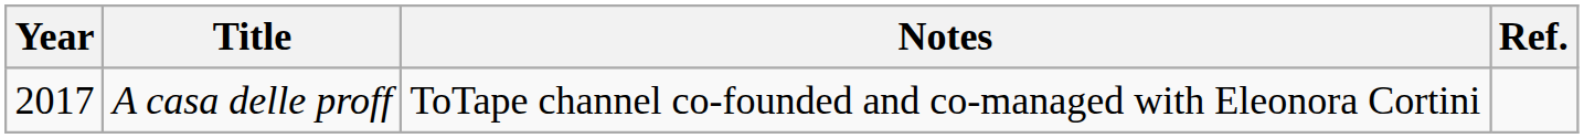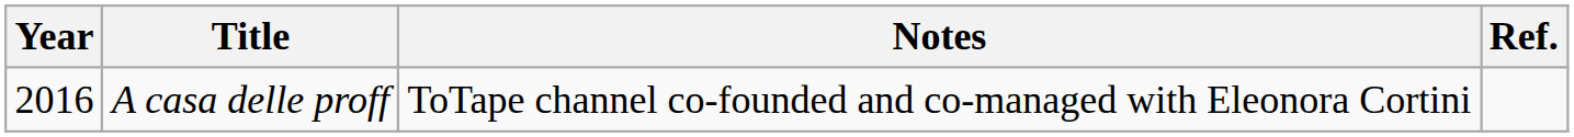A casa delle proff | Year: 2017 -> 2016
